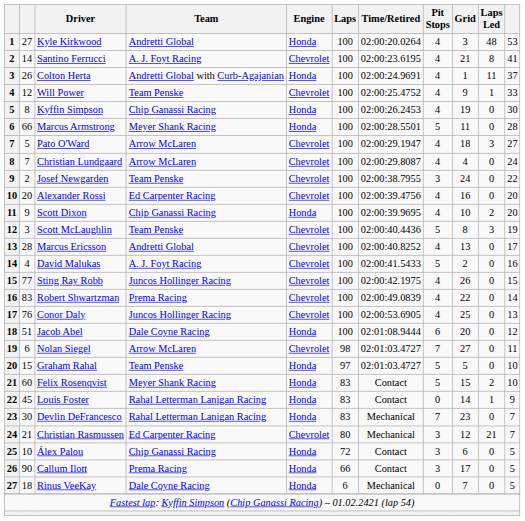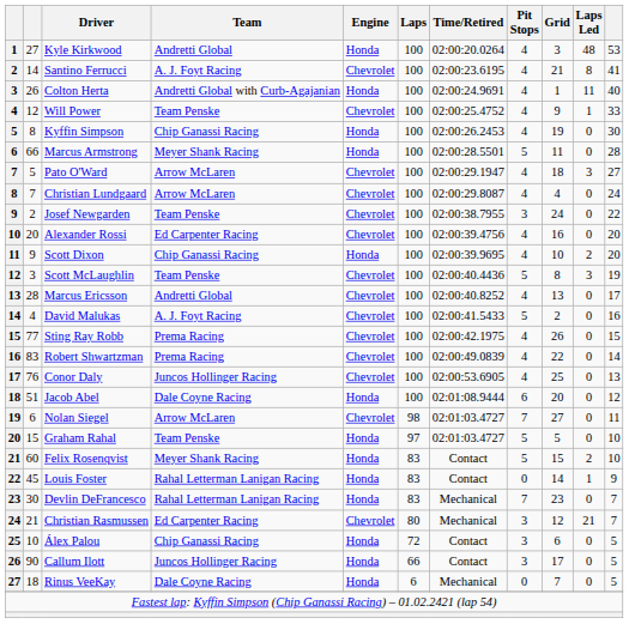Colton Herta | column 11: 37 -> 40
Sting Ray Robb | Team: Juncos Hollinger Racing -> Prema Racing
Callum Ilott | Team: Prema Racing -> Juncos Hollinger Racing
